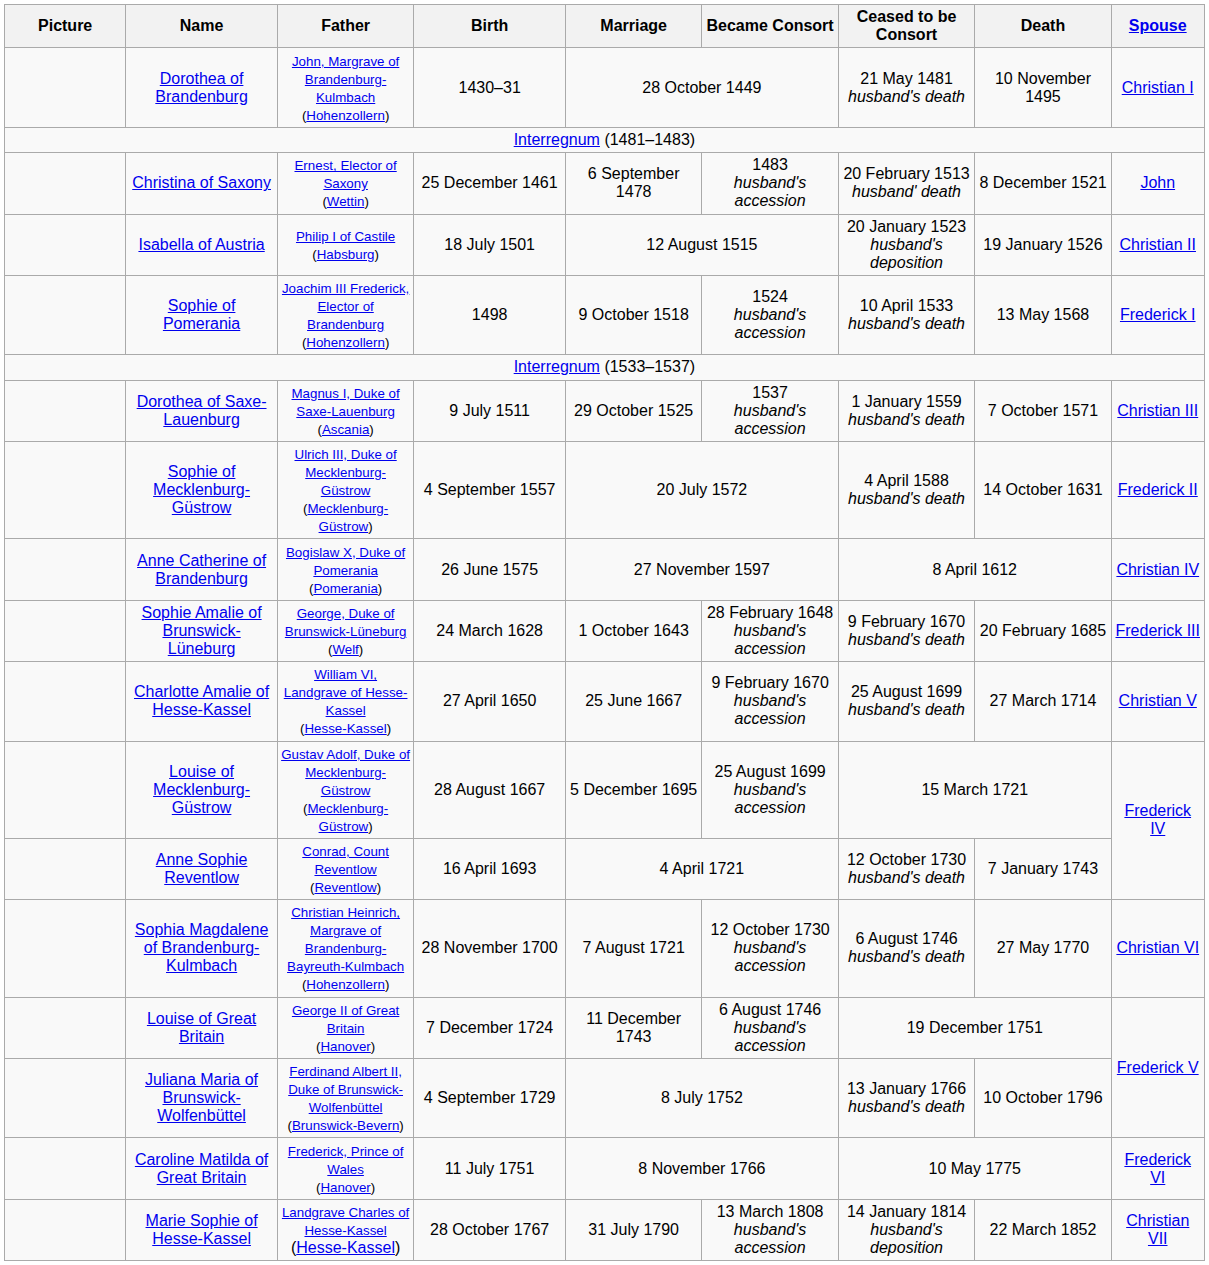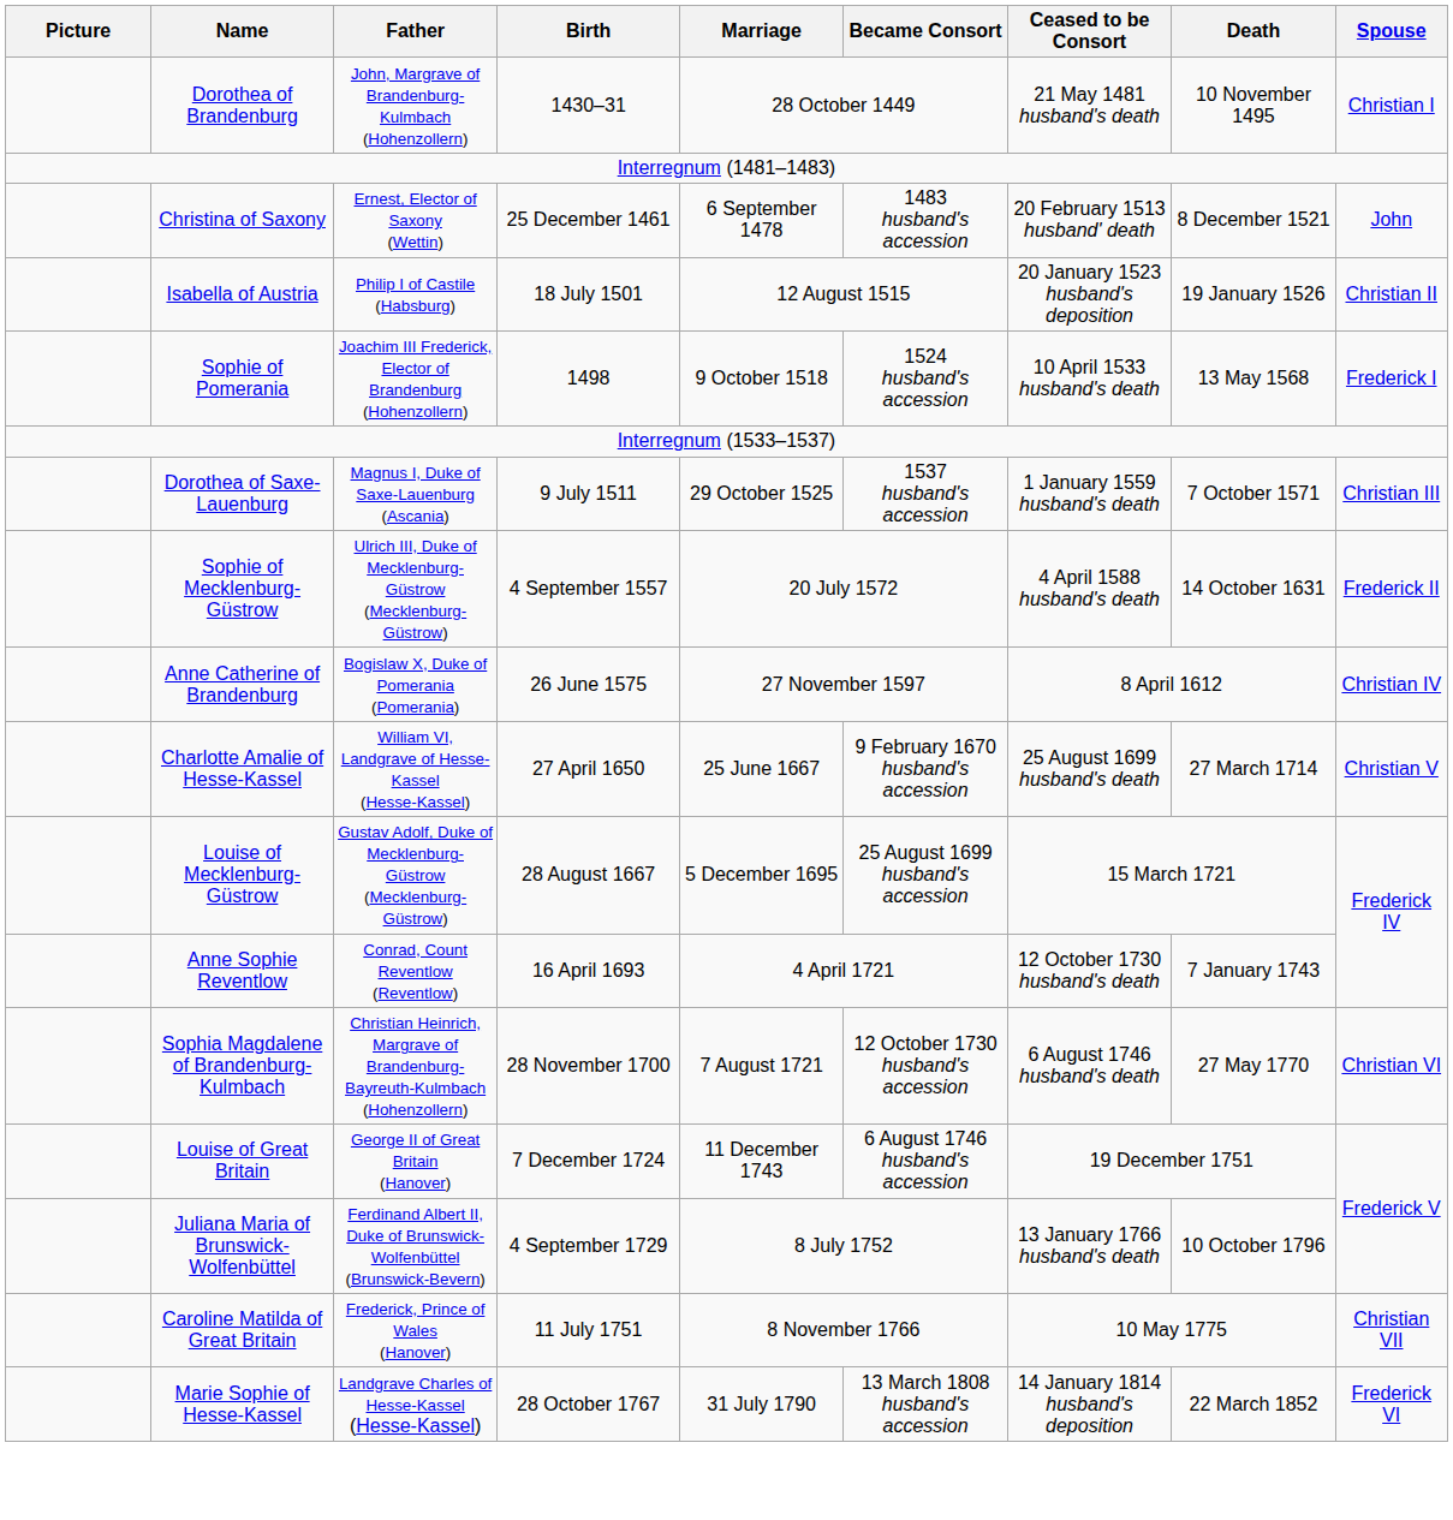- row: Sophie Amalie of Brunswick-Lüneburg | George, Duke of Brunswick-Lüneburg (Welf) | 24 March 1628 | 1 October 1643 | 28 February 1648 husband's accession | 9 February 1670 husband's death | 20 February 1685 | Frederick III
Caroline Matilda of Great Britain | Spouse: Frederick VI -> Christian VII
Marie Sophie of Hesse-Kassel | Spouse: Christian VII -> Frederick VI
